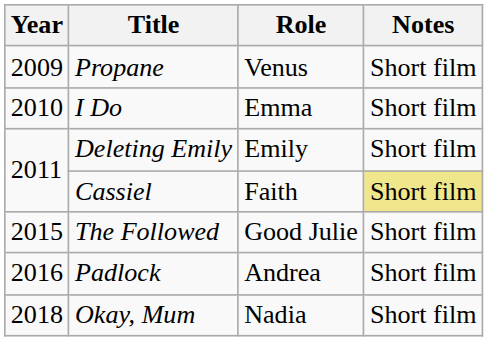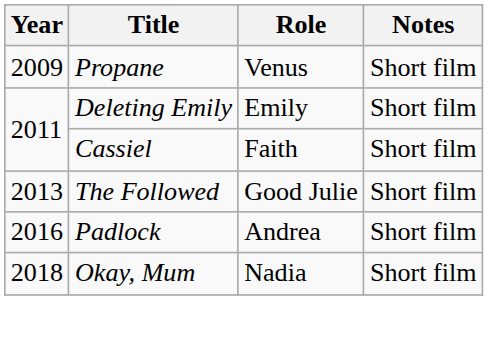- row: 2010 | I Do | Emma | Short film
Cassiel | Notes: khaki background -> no background
The Followed | Year: 2015 -> 2013
